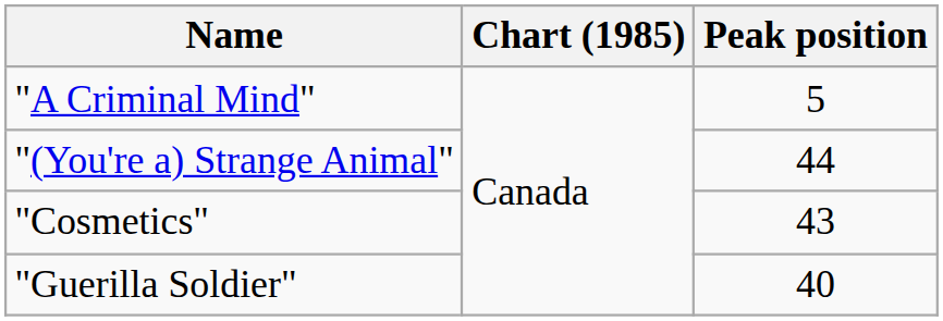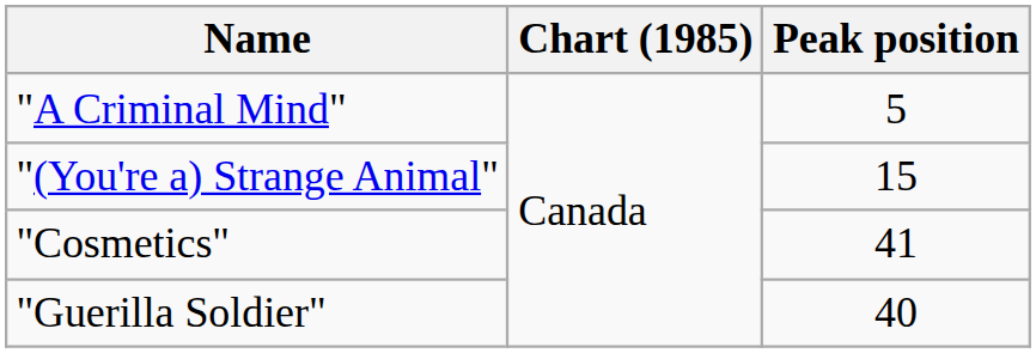"(You're a) Strange Animal" | Peak position: 44 -> 15
"Cosmetics" | Peak position: 43 -> 41
